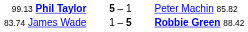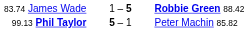rows swapped: 99.13 Phil Taylor <-> 83.74 James Wade
